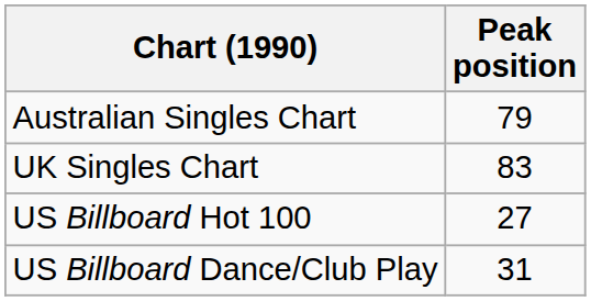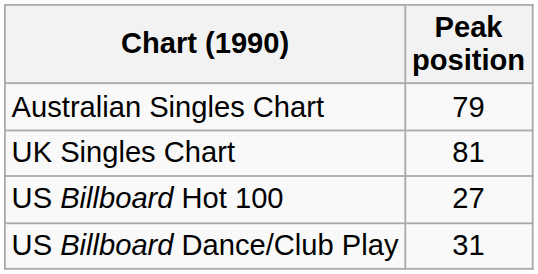UK Singles Chart | Peak position: 83 -> 81
